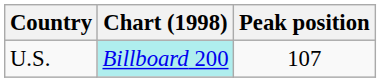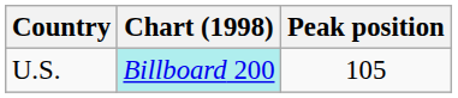U.S. | Peak position: 107 -> 105
